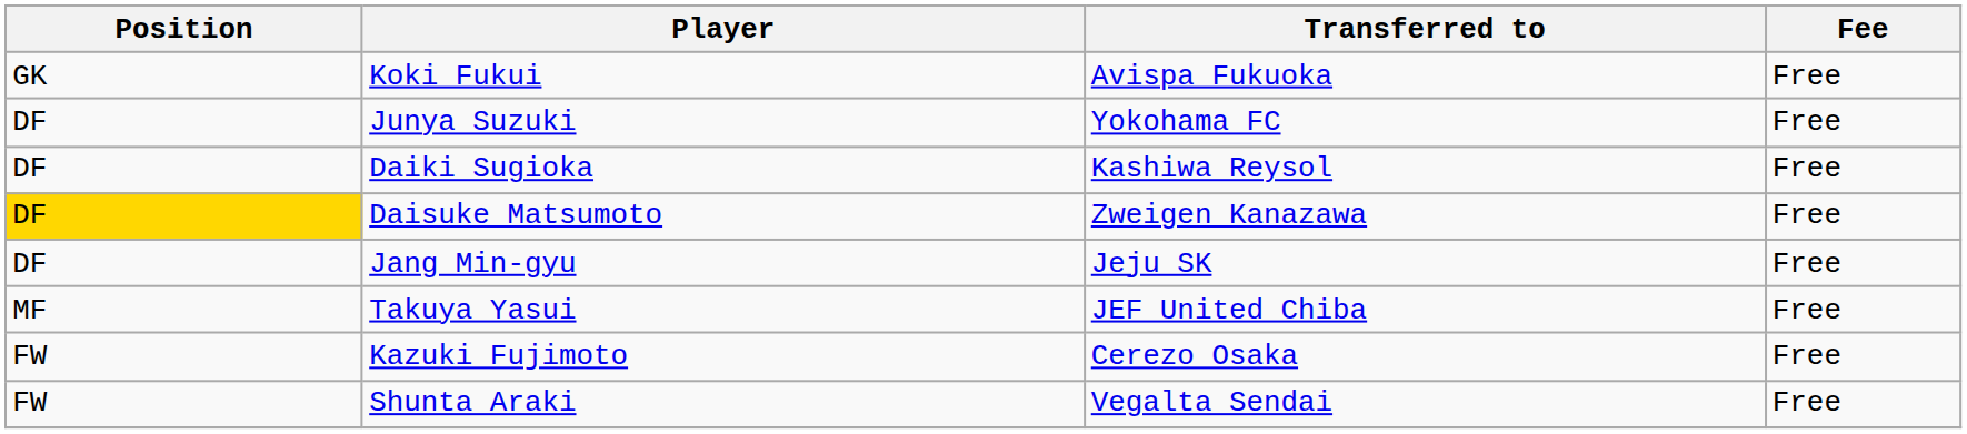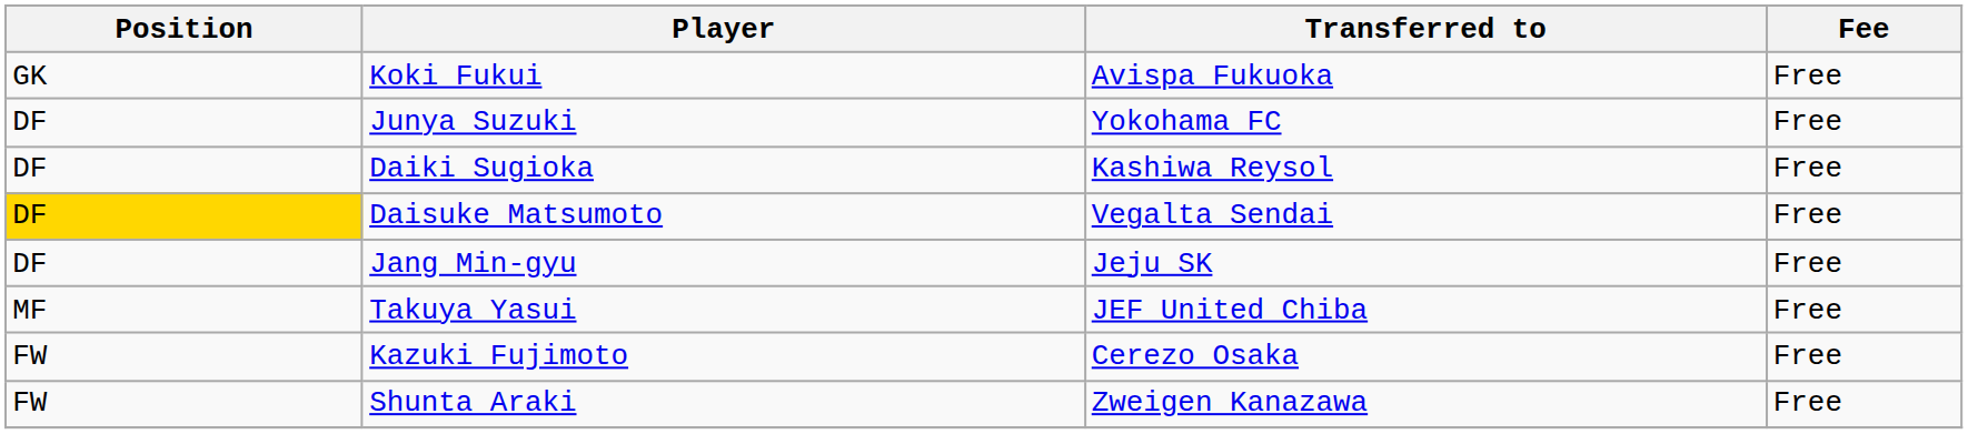Daisuke Matsumoto | Transferred to: Zweigen Kanazawa -> Vegalta Sendai
Shunta Araki | Transferred to: Vegalta Sendai -> Zweigen Kanazawa
